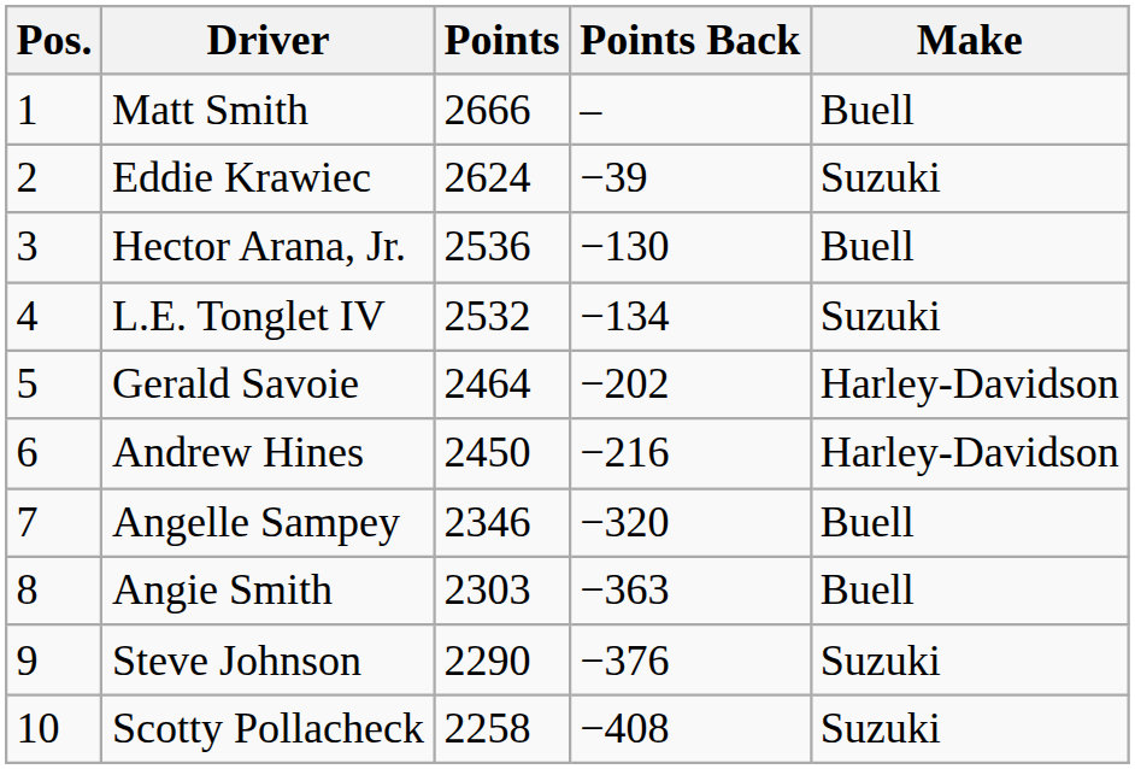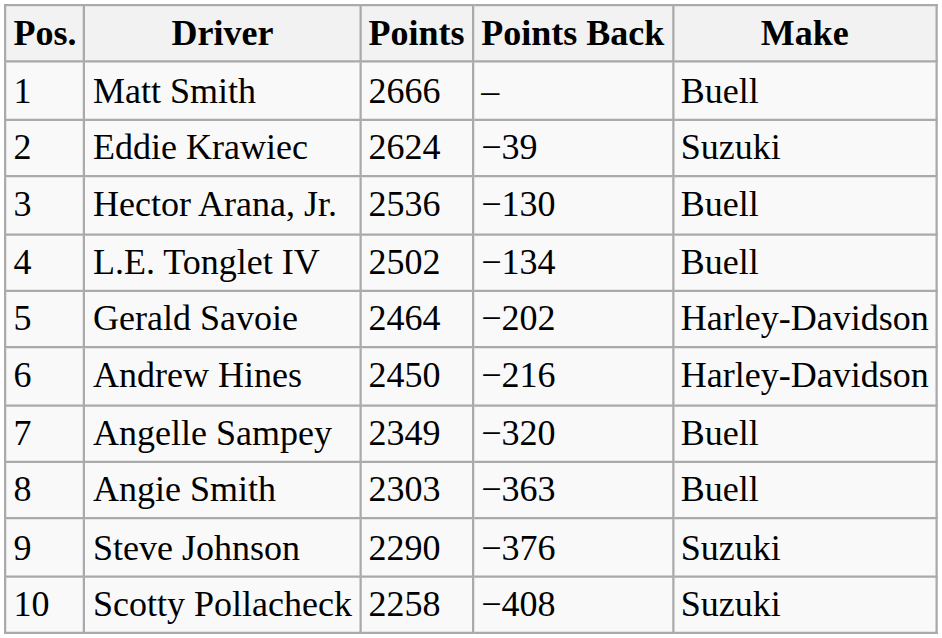L.E. Tonglet IV | Points: 2532 -> 2502
L.E. Tonglet IV | Make: Suzuki -> Buell
Angelle Sampey | Points: 2346 -> 2349
